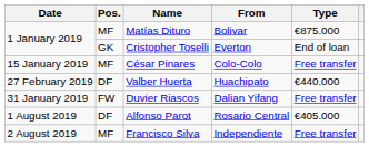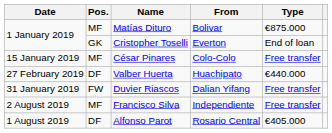rows swapped: Alfonso Parot <-> Francisco Silva
